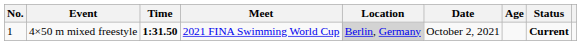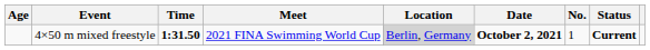columns swapped: No. <-> Age
4×50 m mixed freestyle | Date: normal -> bold
